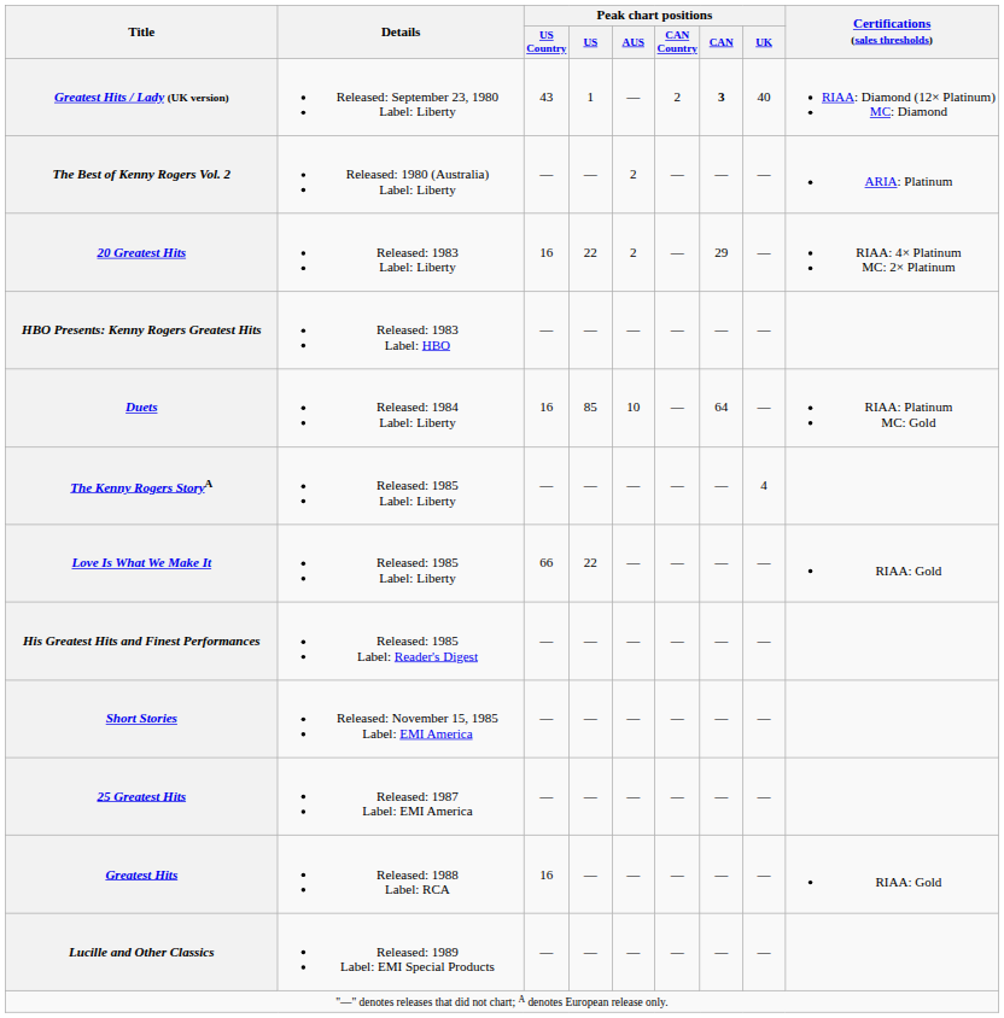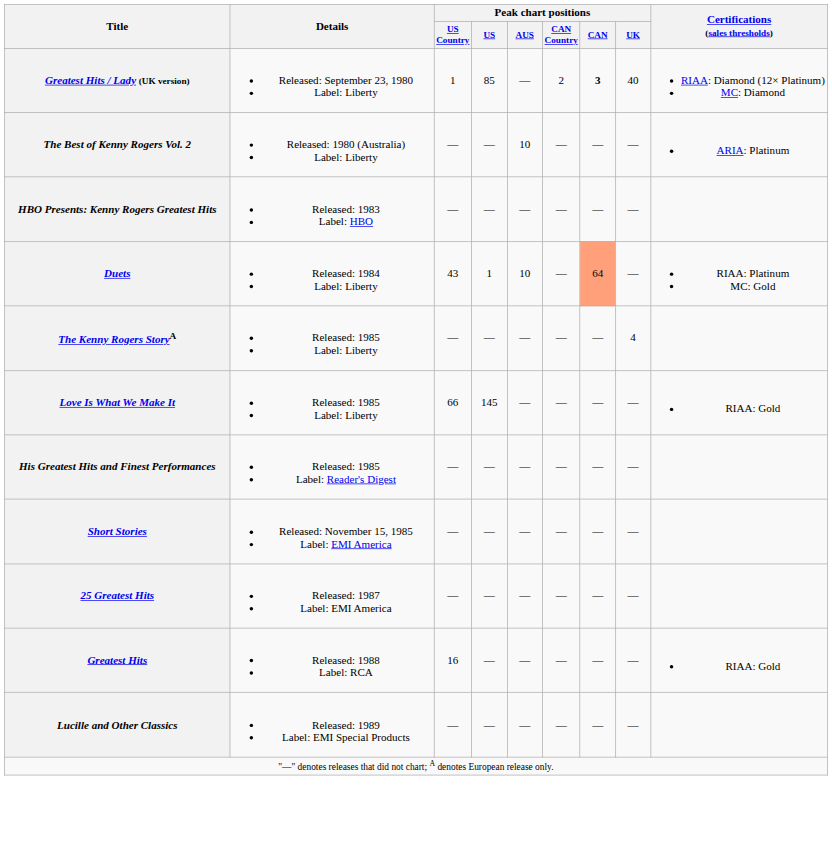Greatest Hits / Lady (UK version) | Peak chart positions / US Country: 43 -> 1
Greatest Hits / Lady (UK version) | Peak chart positions / US: 1 -> 85
The Best of Kenny Rogers Vol. 2 | Peak chart positions / AUS: 2 -> 10
- row: 20 Greatest Hits | Released: 1983 Label: Liberty | 16 | 22 | 2 | — | 29 | — | RIAA: 4× Platinum MC: 2× Platinum
Duets | Peak chart positions / US Country: 16 -> 43
Duets | Peak chart positions / US: 85 -> 1
Duets | Peak chart positions / CAN: no background -> lightsalmon background
Love Is What We Make It | Peak chart positions / US: 22 -> 145
